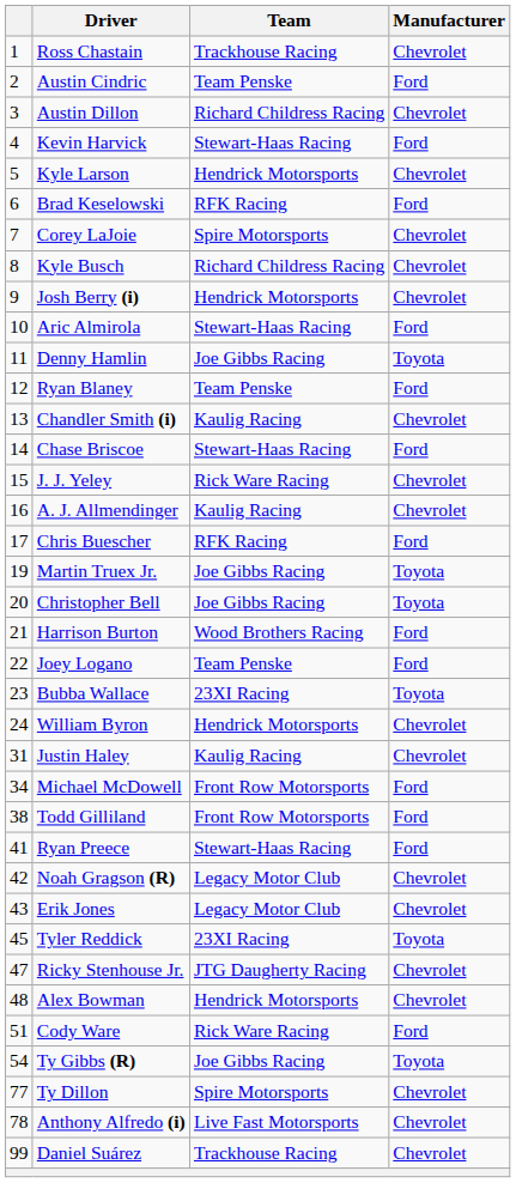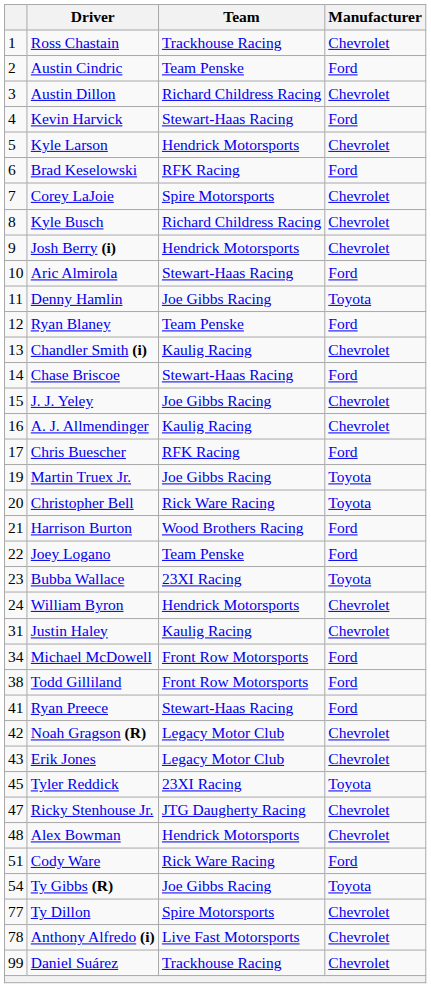J. J. Yeley | Team: Rick Ware Racing -> Joe Gibbs Racing
Christopher Bell | Team: Joe Gibbs Racing -> Rick Ware Racing
